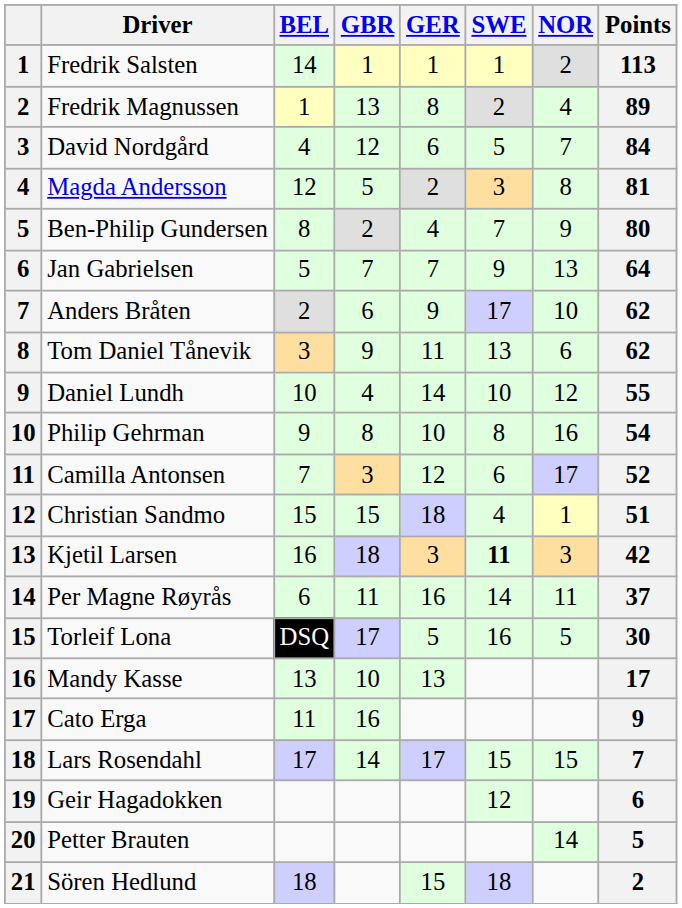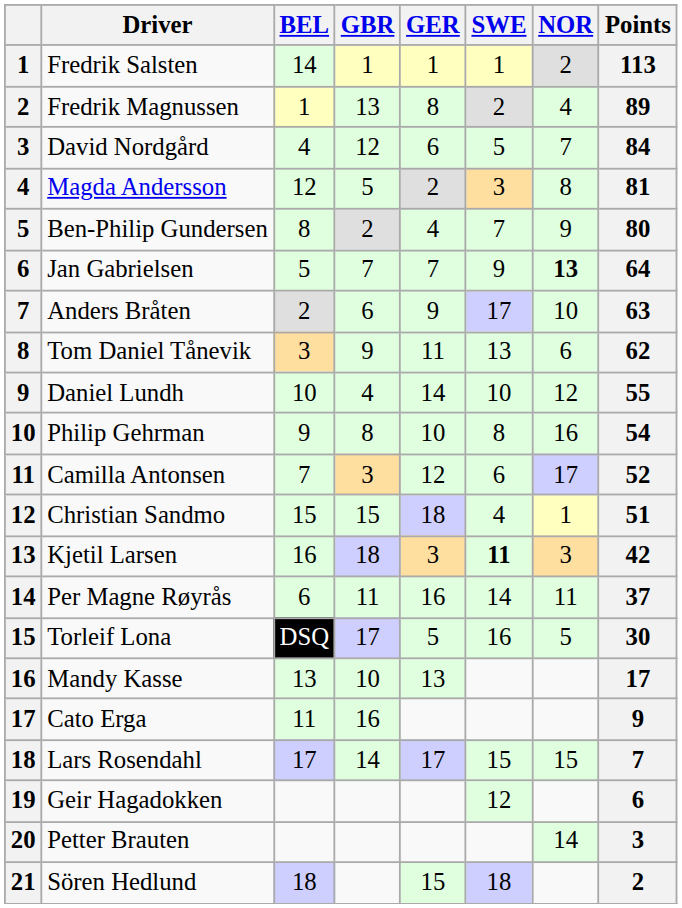Jan Gabrielsen | NOR: normal -> bold
Anders Bråten | Points: 62 -> 63
Petter Brauten | Points: 5 -> 3
